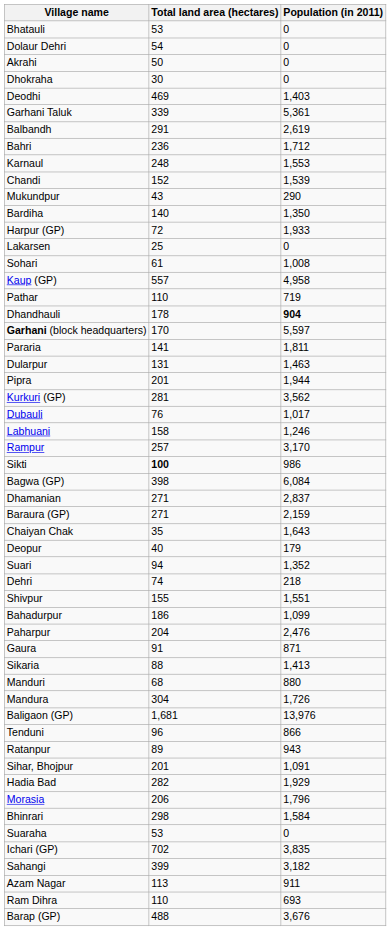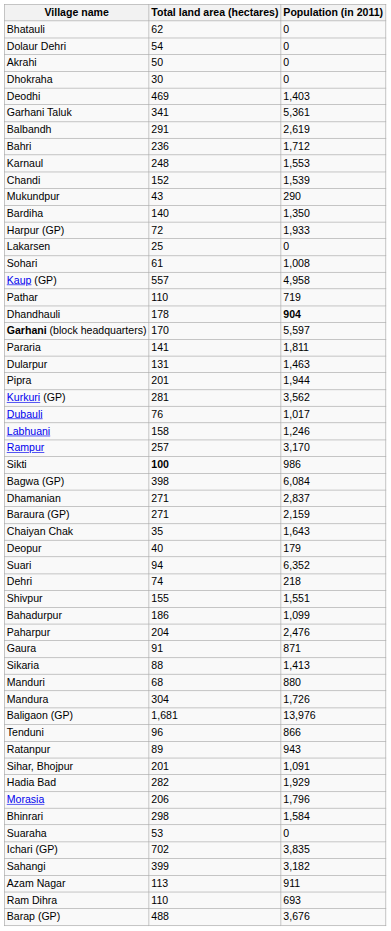Bhatauli | Total land area (hectares): 53 -> 62
Garhani Taluk | Total land area (hectares): 339 -> 341
Suari | Population (in 2011): 1,352 -> 6,352
